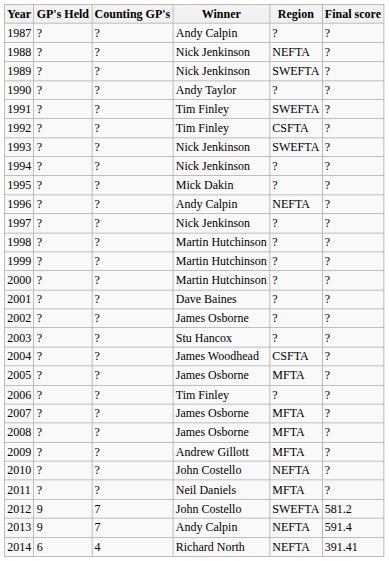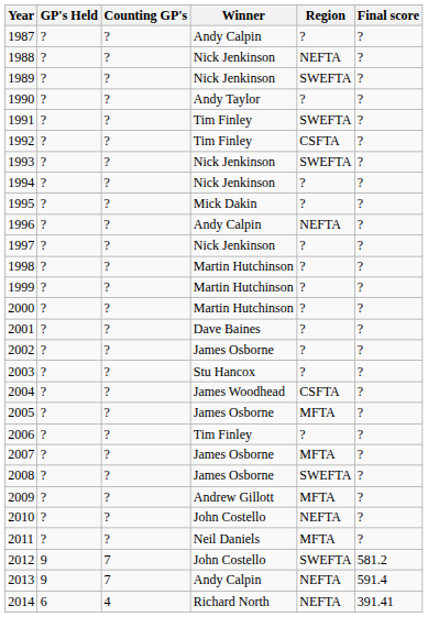2008 | Region: MFTA -> SWEFTA
